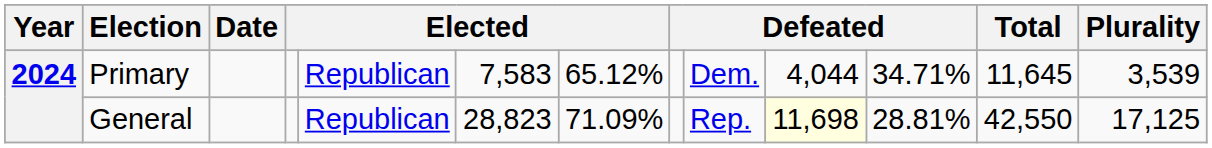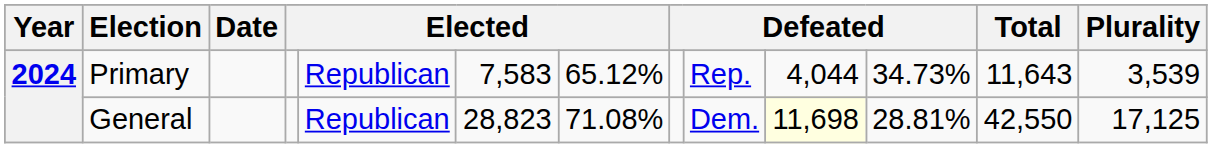Primary | column 9: Dem. -> Rep.
Primary | column 11: 34.71% -> 34.73%
Primary | Total: 11,645 -> 11,643
General | column 7: 71.09% -> 71.08%
General | column 9: Rep. -> Dem.
